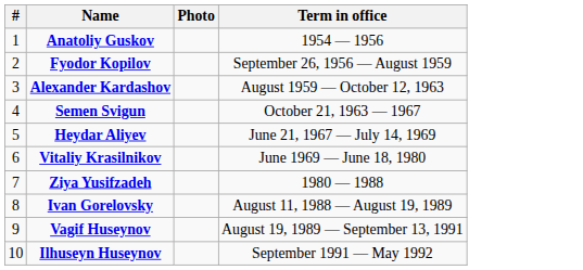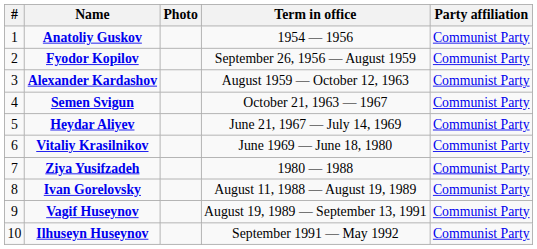+ column: Party affiliation | Communist Party | Communist Party | Communist Party | Communist Party | Communist Party | Communist Party | Communist Party | Communist Party | Communist Party | Communist Party
